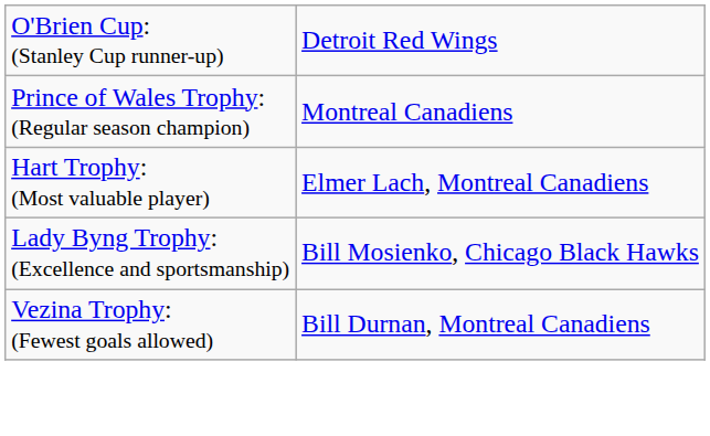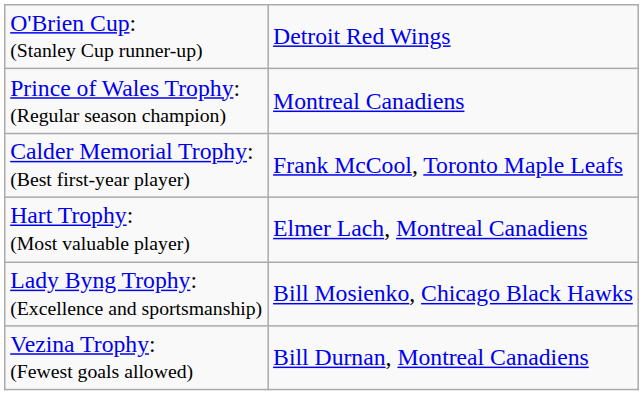+ row: Calder Memorial Trophy: (Best first-year player) | Frank McCool, Toronto Maple Leafs
